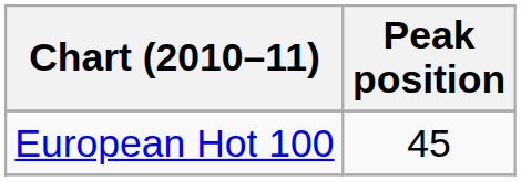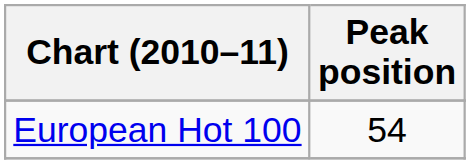European Hot 100 | Peak position: 45 -> 54
